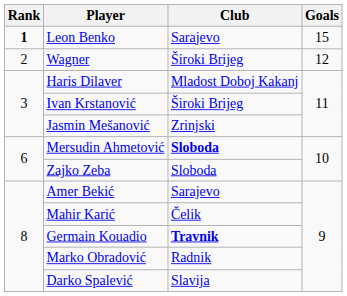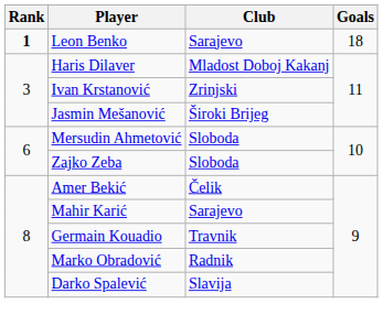Leon Benko | Goals: 15 -> 18
- row: 2 | Wagner | Široki Brijeg | 12
Ivan Krstanović | Club: Široki Brijeg -> Zrinjski
Jasmin Mešanović | Club: Zrinjski -> Široki Brijeg
Mersudin Ahmetović | Club: bold -> normal
Amer Bekić | Club: Sarajevo -> Čelik
Mahir Karić | Club: Čelik -> Sarajevo
Germain Kouadio | Club: bold -> normal
